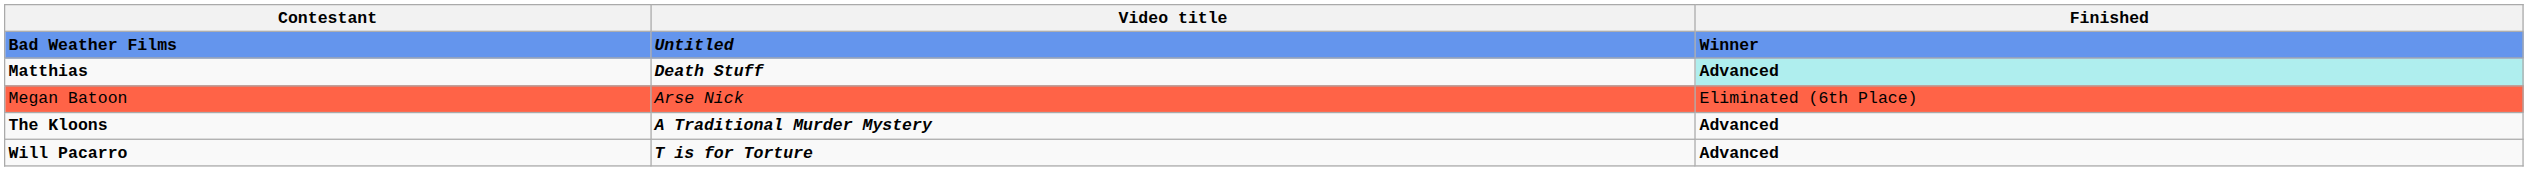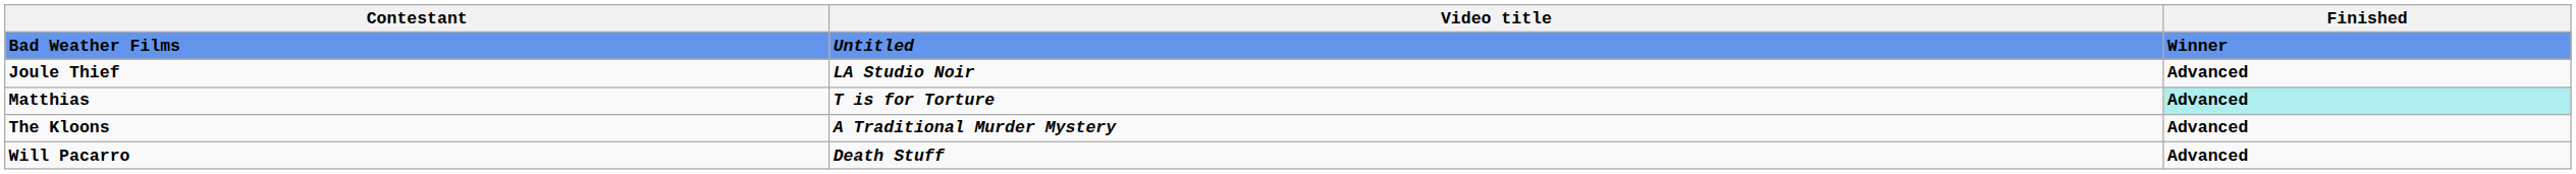+ row: Joule Thief | LA Studio Noir | Advanced
Matthias | Video title: Death Stuff -> T is for Torture
- row: Megan Batoon | Arse Nick | Eliminated (6th Place)
Will Pacarro | Video title: T is for Torture -> Death Stuff
